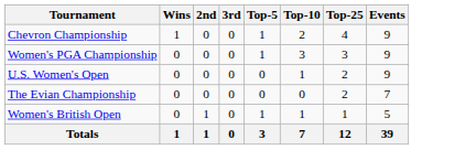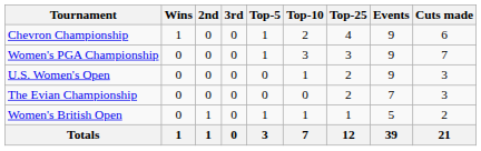+ column: Cuts made | 6 | 7 | 3 | 3 | 2 | 21
